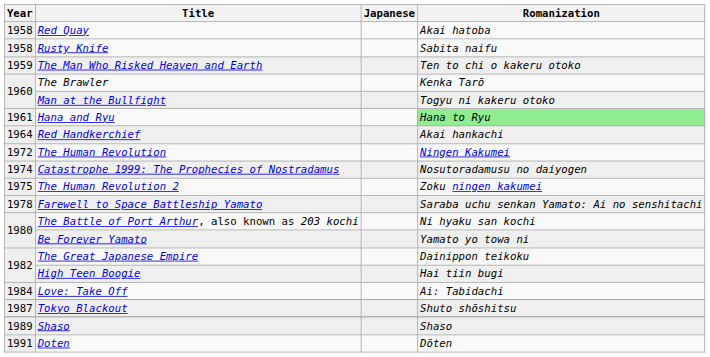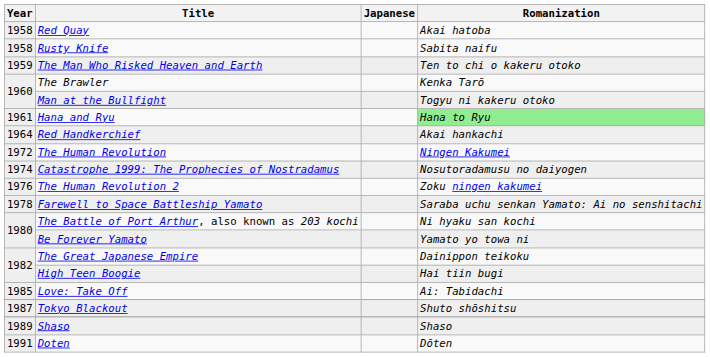The Human Revolution 2 | Year: 1975 -> 1976
Love: Take Off | Year: 1984 -> 1985
